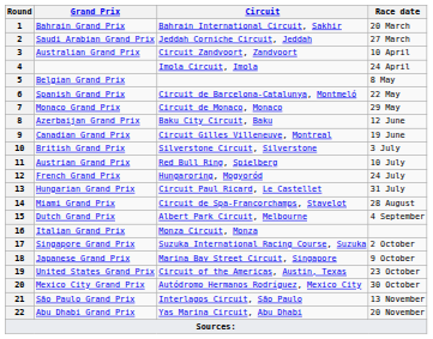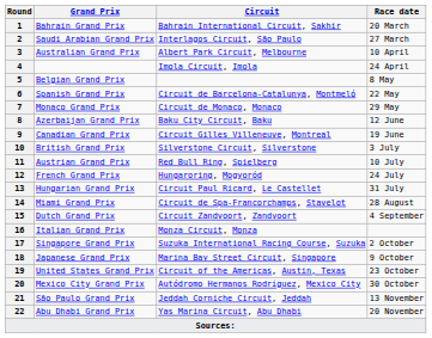2 | Circuit: Jeddah Corniche Circuit, Jeddah -> Interlagos Circuit, São Paulo
3 | Circuit: Circuit Zandvoort, Zandvoort -> Albert Park Circuit, Melbourne
15 | Circuit: Albert Park Circuit, Melbourne -> Circuit Zandvoort, Zandvoort
21 | Circuit: Interlagos Circuit, São Paulo -> Jeddah Corniche Circuit, Jeddah
